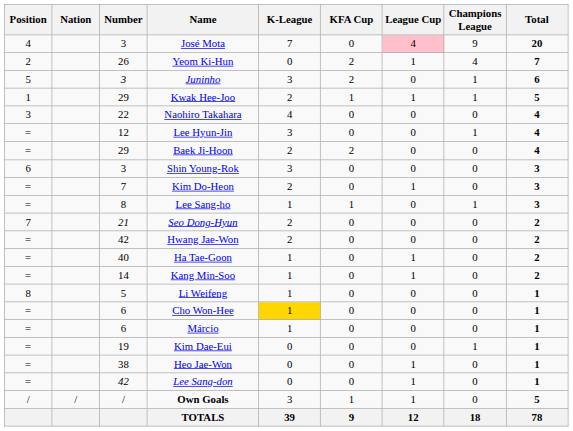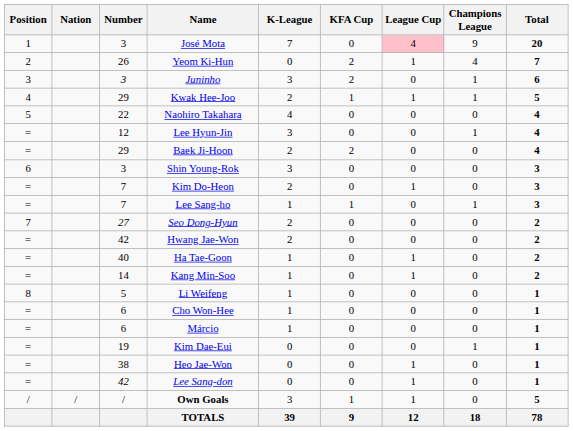José Mota | Position: 4 -> 1
Juninho | Position: 5 -> 3
Kwak Hee-Joo | Position: 1 -> 4
Naohiro Takahara | Position: 3 -> 5
Lee Sang-ho | Number: 8 -> 7
Seo Dong-Hyun | Number: 21 -> 27
Cho Won-Hee | K-League: gold background -> no background
